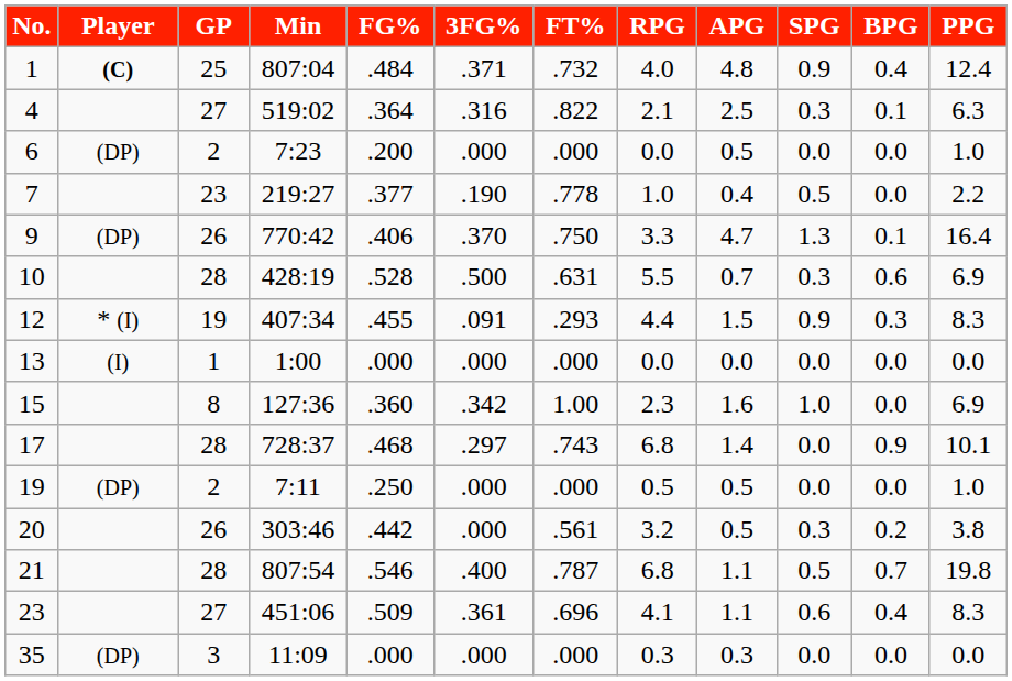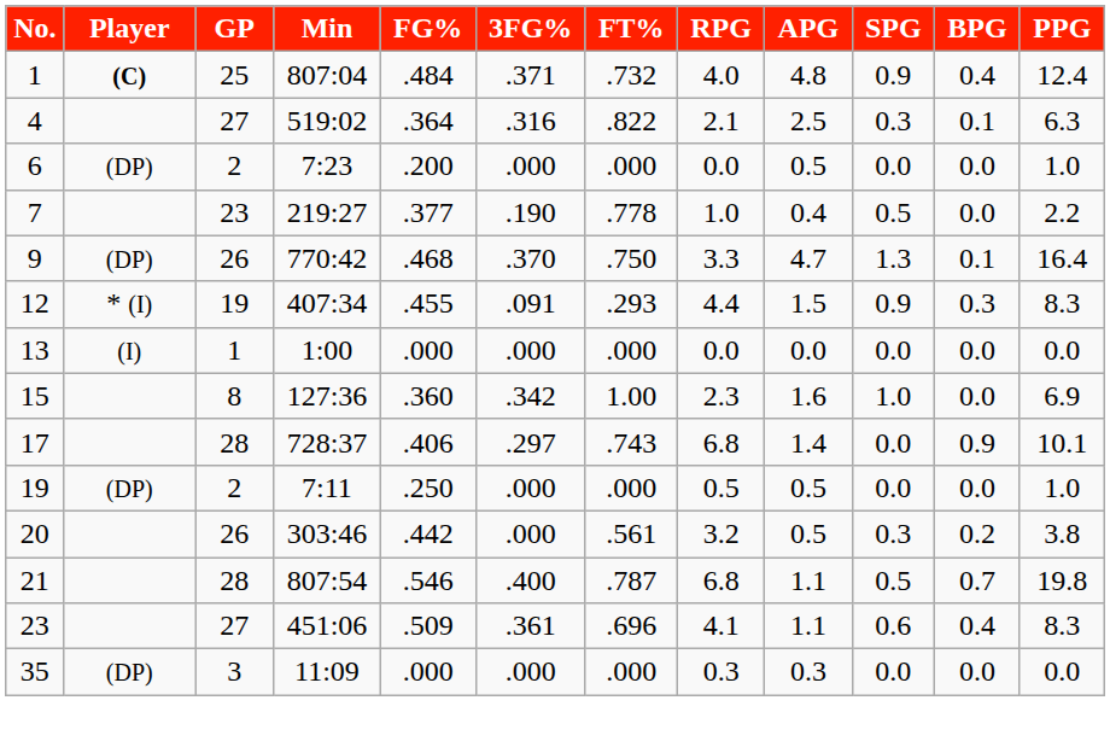9 | FG%: .406 -> .468
- row: 10 | 28 | 428:19 | .528 | .500 | .631 | 5.5 | 0.7 | 0.3 | 0.6 | 6.9
17 | FG%: .468 -> .406
